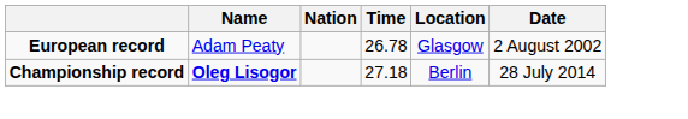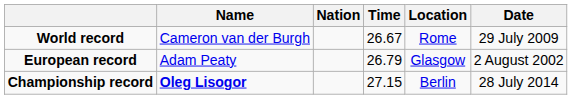+ row: World record | Cameron van der Burgh | 26.67 | Rome | 29 July 2009
European record | Time: 26.78 -> 26.79
Championship record | Time: 27.18 -> 27.15
